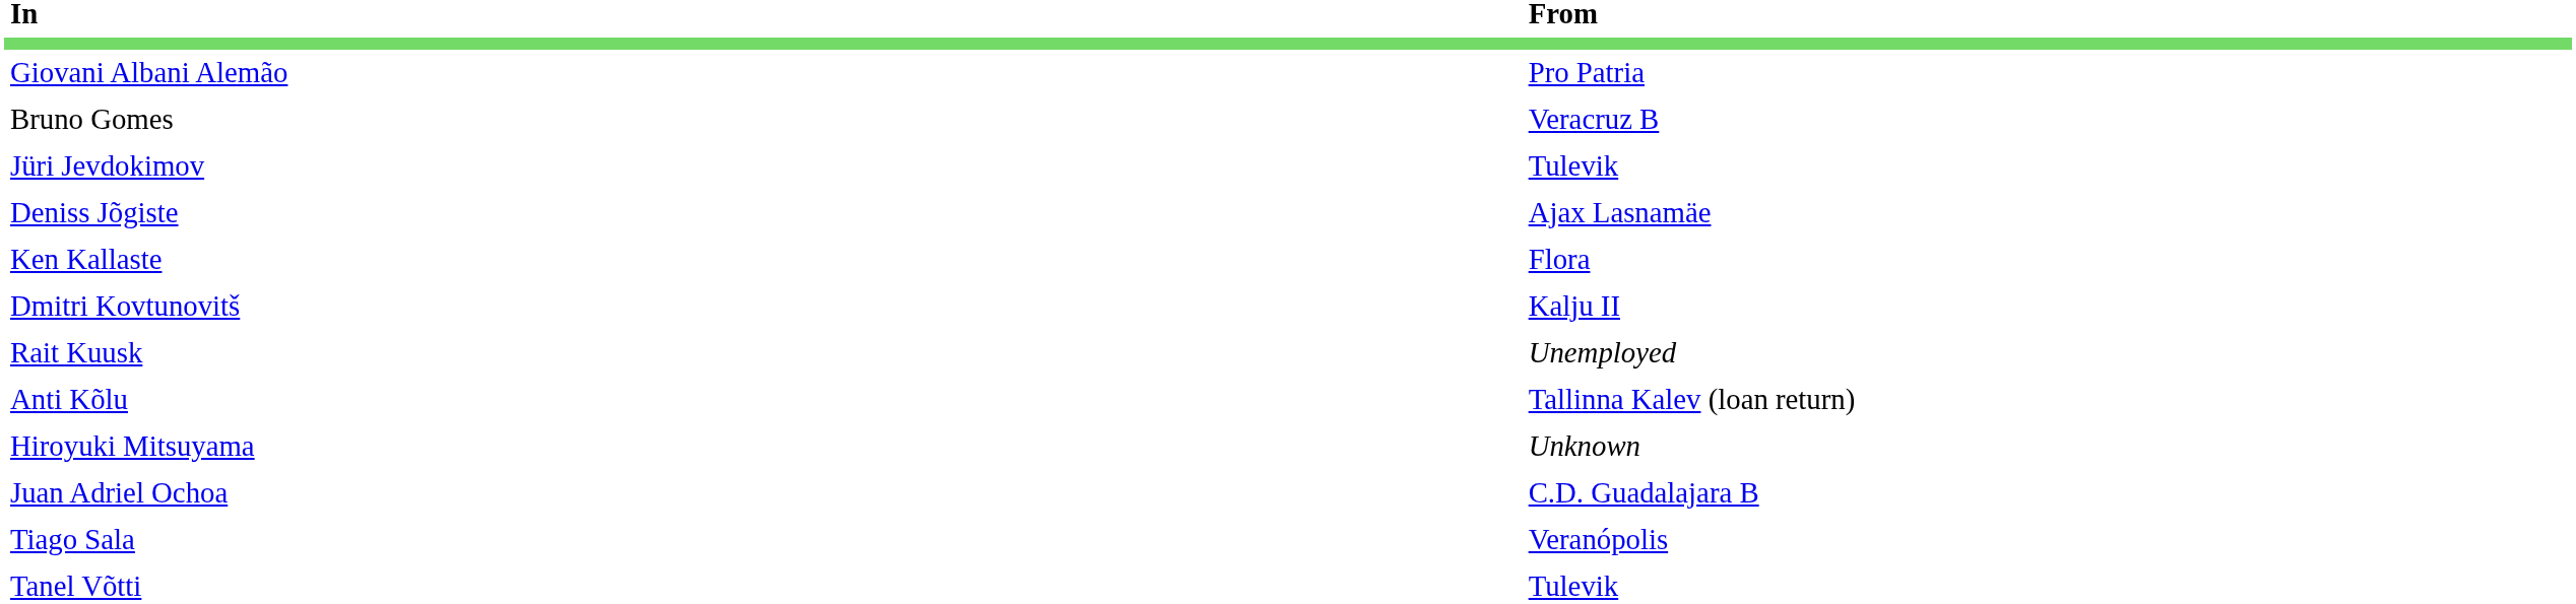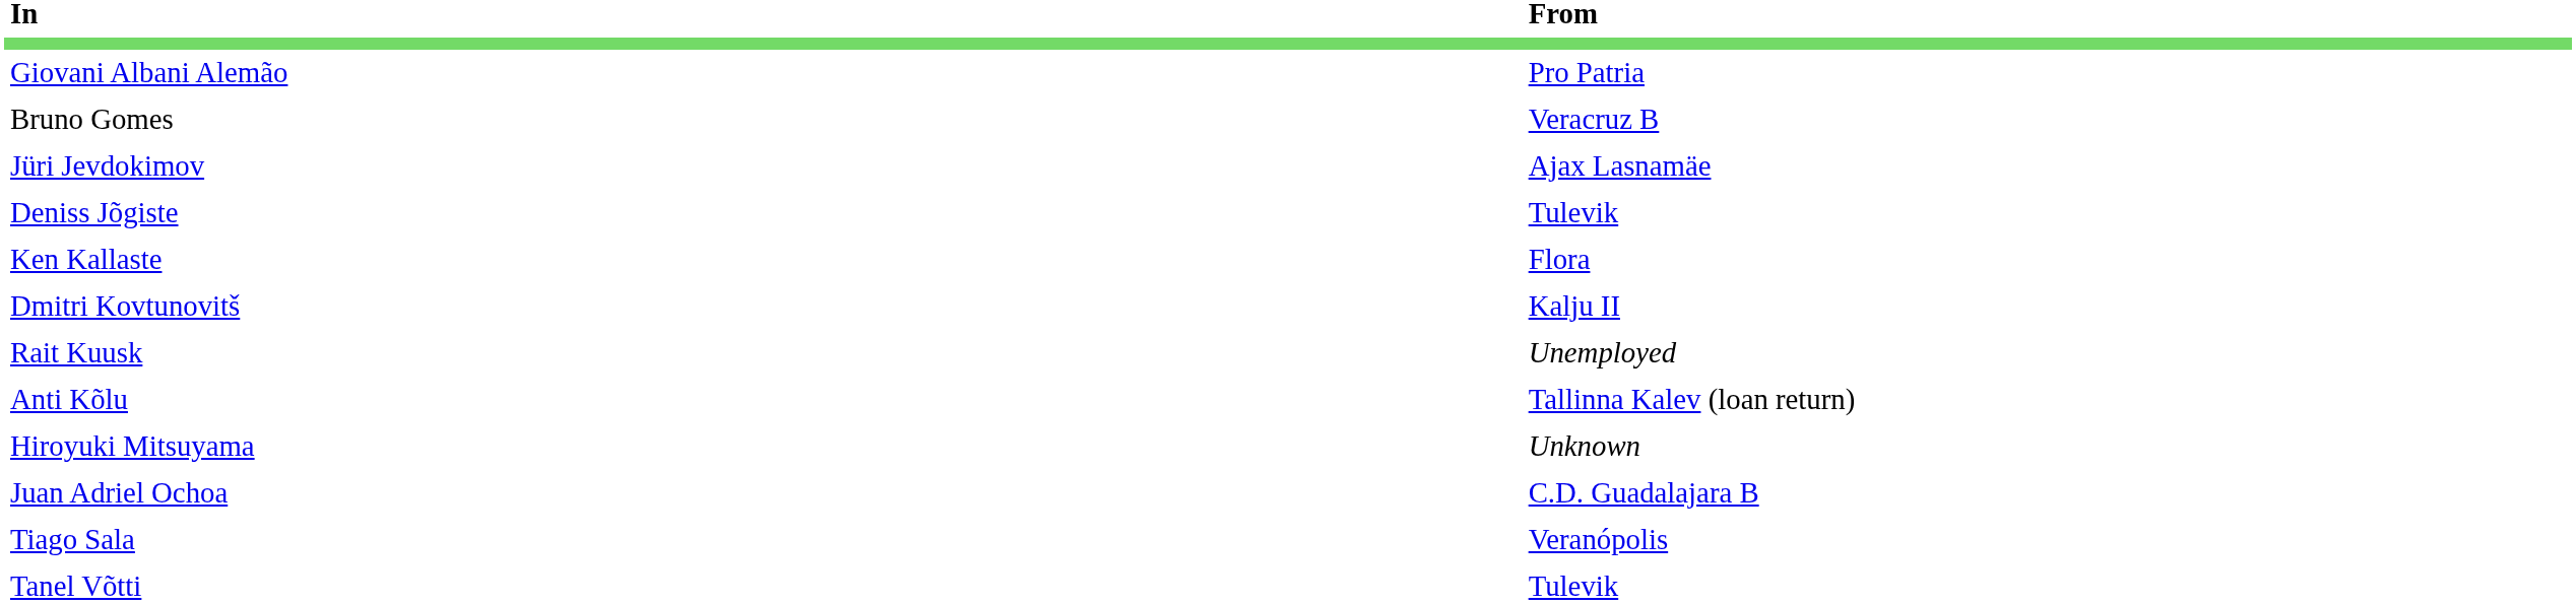Jüri Jevdokimov | From: Tulevik -> Ajax Lasnamäe
Deniss Jõgiste | From: Ajax Lasnamäe -> Tulevik
